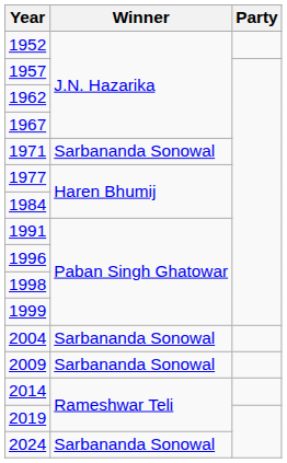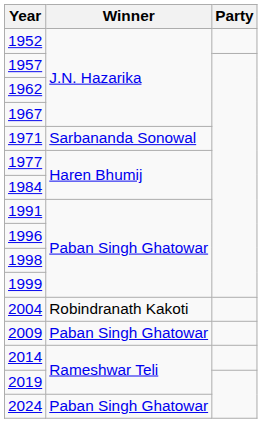2004 | Winner: Sarbananda Sonowal -> Robindranath Kakoti
2009 | Winner: Sarbananda Sonowal -> Paban Singh Ghatowar
2024 | Winner: Sarbananda Sonowal -> Paban Singh Ghatowar
